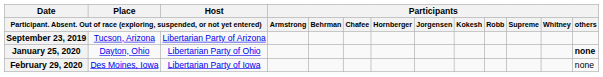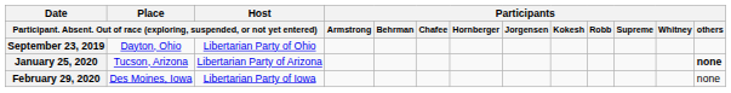September 23, 2019 | column 2: Tucson, Arizona -> Dayton, Ohio
September 23, 2019 | column 3: Libertarian Party of Arizona -> Libertarian Party of Ohio
January 25, 2020 | column 2: Dayton, Ohio -> Tucson, Arizona
January 25, 2020 | column 3: Libertarian Party of Ohio -> Libertarian Party of Arizona
